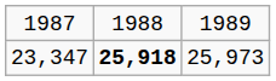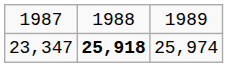23,347 | column 3: 25,973 -> 25,974
